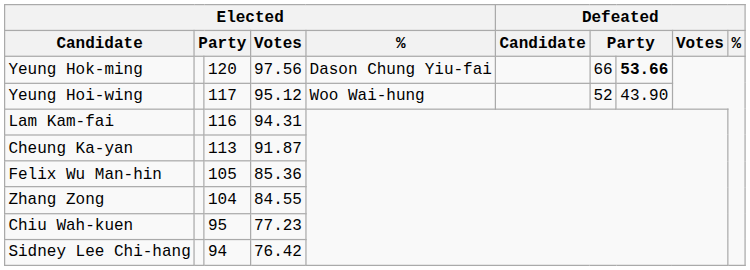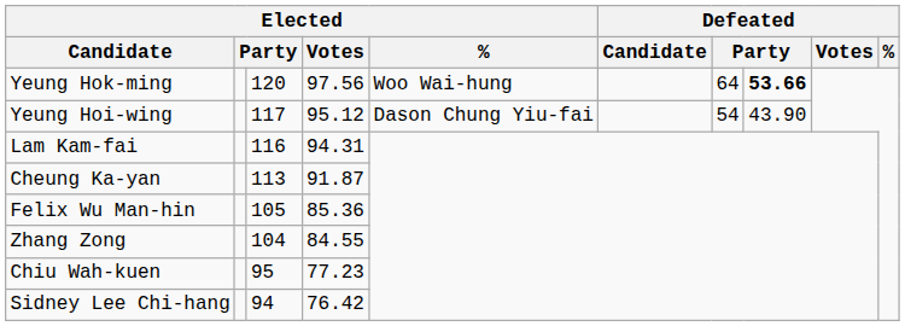Yeung Hok-ming | Elected / %: Dason Chung Yiu-fai -> Woo Wai-hung
Yeung Hok-ming | column 7: 66 -> 64
Yeung Hoi-wing | Elected / %: Woo Wai-hung -> Dason Chung Yiu-fai
Yeung Hoi-wing | column 7: 52 -> 54
